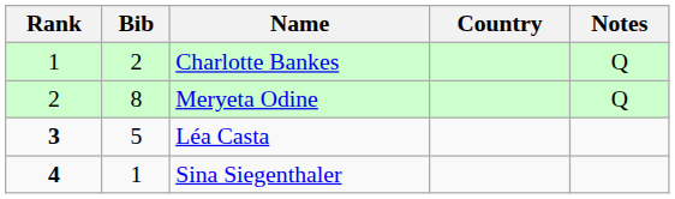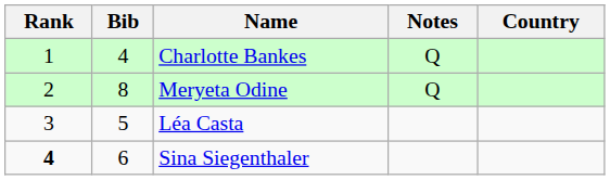columns swapped: Country <-> Notes
Charlotte Bankes | Bib: 2 -> 4
Léa Casta | Rank: bold -> normal
Sina Siegenthaler | Bib: 1 -> 6
